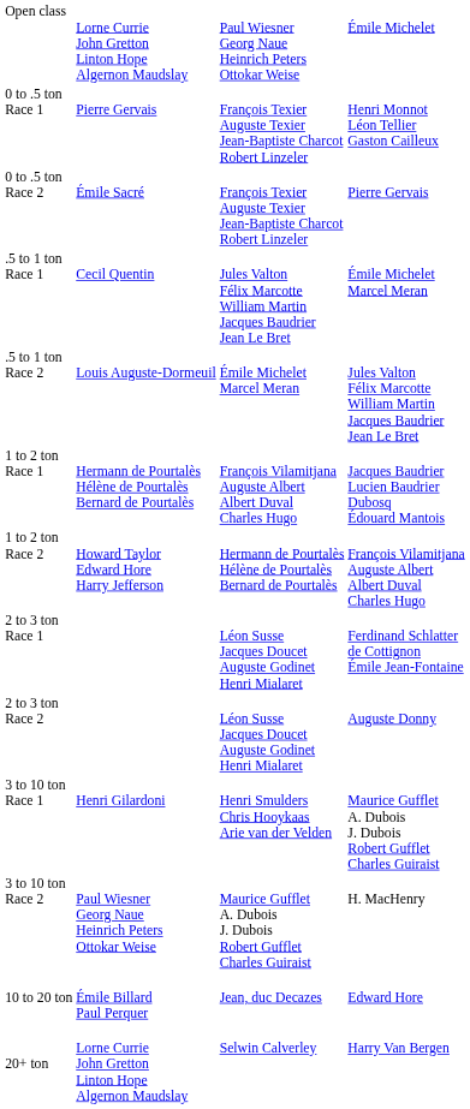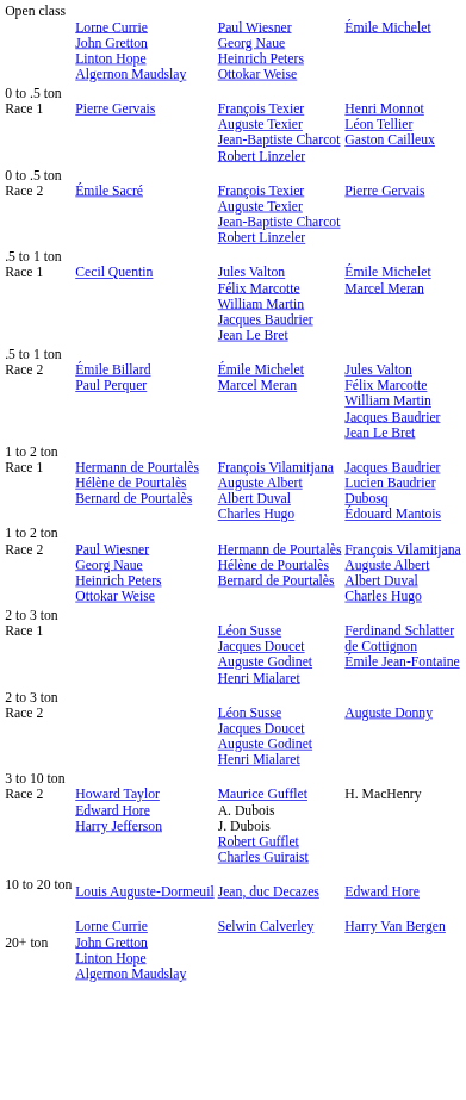.5 to 1 ton Race 2 | column 2: Louis Auguste-Dormeuil -> Émile Billard Paul Perquer
1 to 2 ton Race 2 | column 2: Howard Taylor Edward Hore Harry Jefferson -> Paul Wiesner Georg Naue Heinrich Peters Ottokar Weise
- row: 3 to 10 ton Race 1 | Henri Gilardoni | Henri Smulders Chris Hooykaas Arie van der Velden | Maurice Gufflet A. Dubois J. Dubois Robert Gufflet Charles Guiraist
3 to 10 ton Race 2 | column 2: Paul Wiesner Georg Naue Heinrich Peters Ottokar Weise -> Howard Taylor Edward Hore Harry Jefferson
10 to 20 ton | column 2: Émile Billard Paul Perquer -> Louis Auguste-Dormeuil
